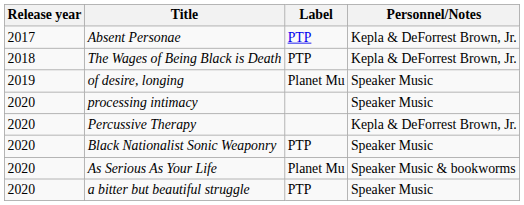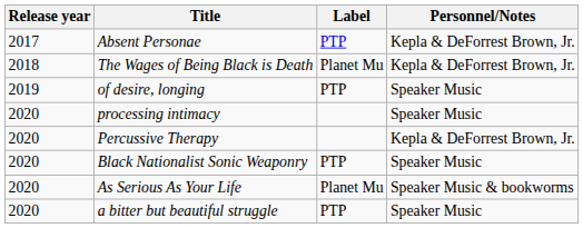The Wages of Being Black is Death | Label: PTP -> Planet Mu
of desire, longing | Label: Planet Mu -> PTP
